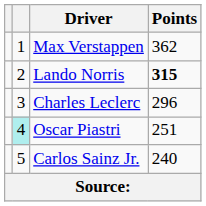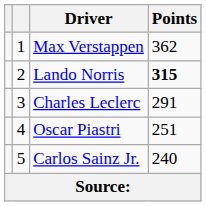Charles Leclerc | Points: 296 -> 291
Oscar Piastri | column 2: paleturquoise background -> no background
